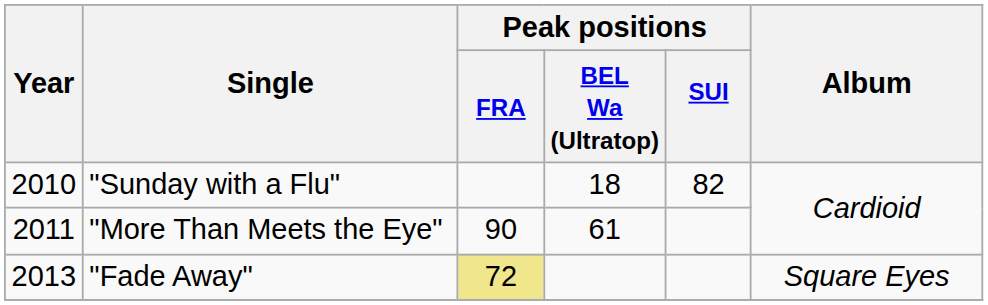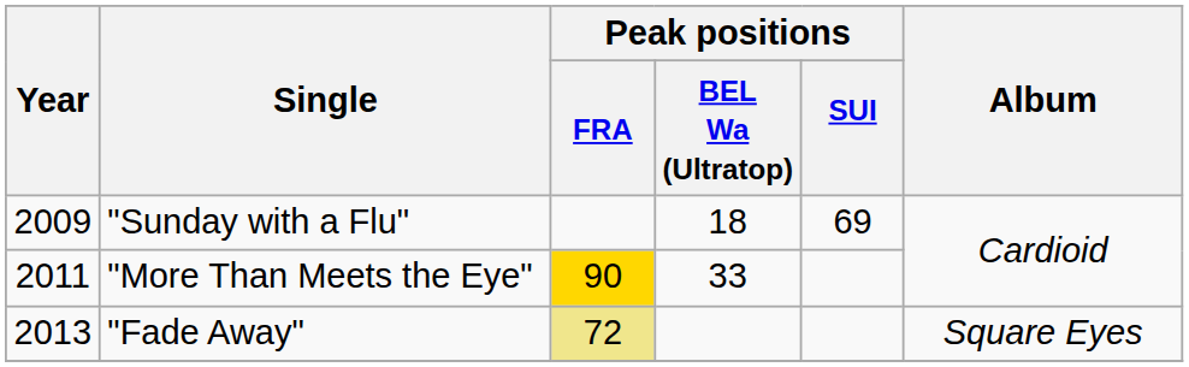"Sunday with a Flu" | Year: 2010 -> 2009
"Sunday with a Flu" | Peak positions / SUI: 82 -> 69
"More Than Meets the Eye" | Peak positions / FRA: no background -> gold background
"More Than Meets the Eye" | Peak positions / BEL Wa (Ultratop): 61 -> 33
